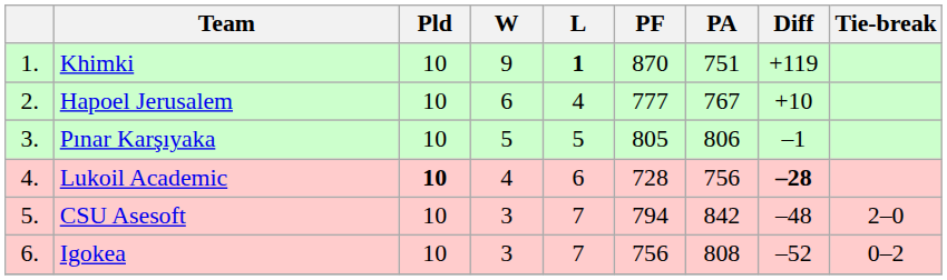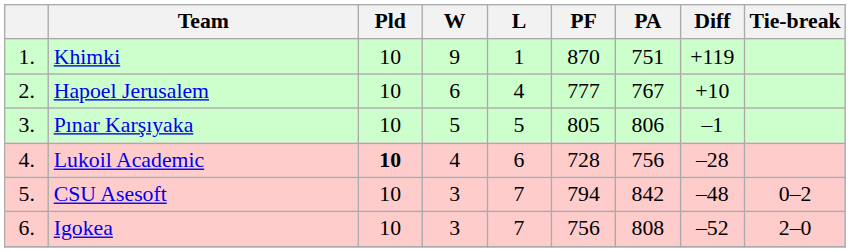Khimki | L: bold -> normal
Lukoil Academic | Diff: bold -> normal
CSU Asesoft | Tie-break: 2–0 -> 0–2
Igokea | Tie-break: 0–2 -> 2–0
